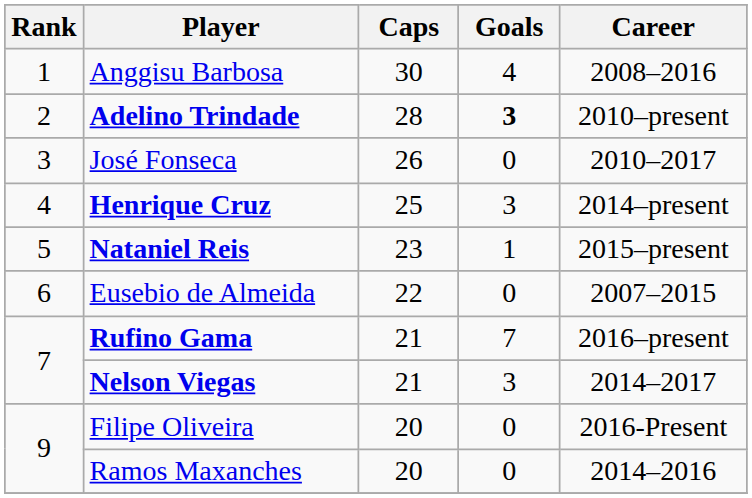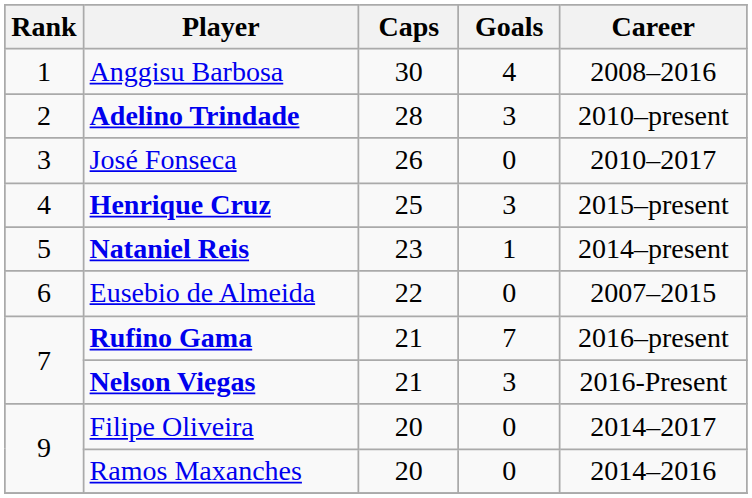Adelino Trindade | Goals: bold -> normal
Henrique Cruz | Career: 2014–present -> 2015–present
Nataniel Reis | Career: 2015–present -> 2014–present
Nelson Viegas | Career: 2014–2017 -> 2016-Present
Filipe Oliveira | Career: 2016-Present -> 2014–2017
